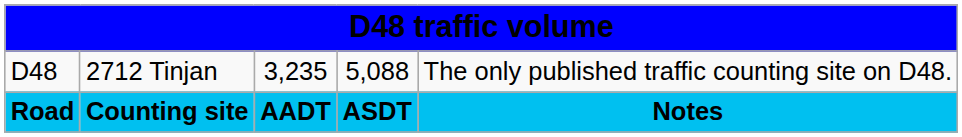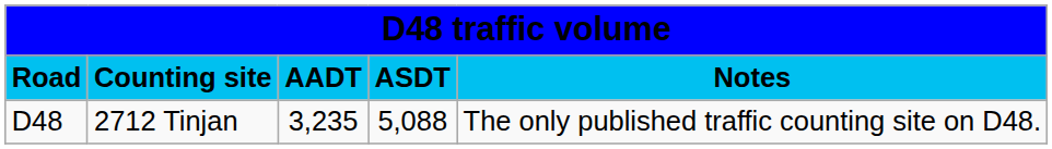rows swapped: Road <-> D48
